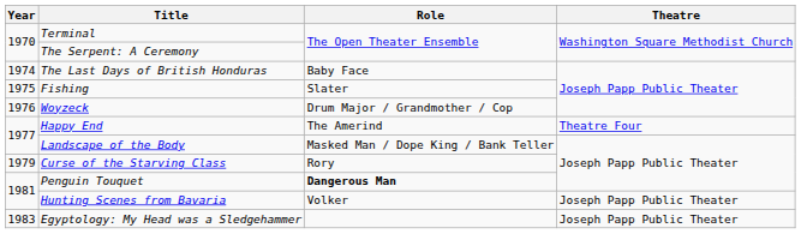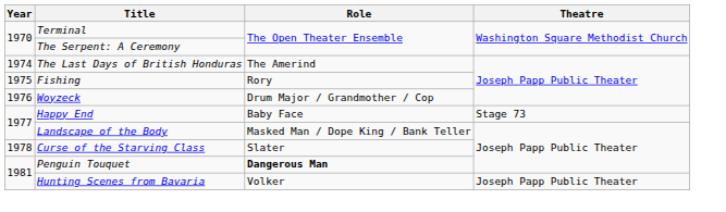The Last Days of British Honduras | Role: Baby Face -> The Amerind
Fishing | Role: Slater -> Rory
Happy End | Role: The Amerind -> Baby Face
Happy End | Theatre: Theatre Four -> Stage 73
Curse of the Starving Class | Year: 1979 -> 1978
Curse of the Starving Class | Role: Rory -> Slater
- row: 1983 | Egyptology: My Head was a Sledgehammer | Joseph Papp Public Theater
